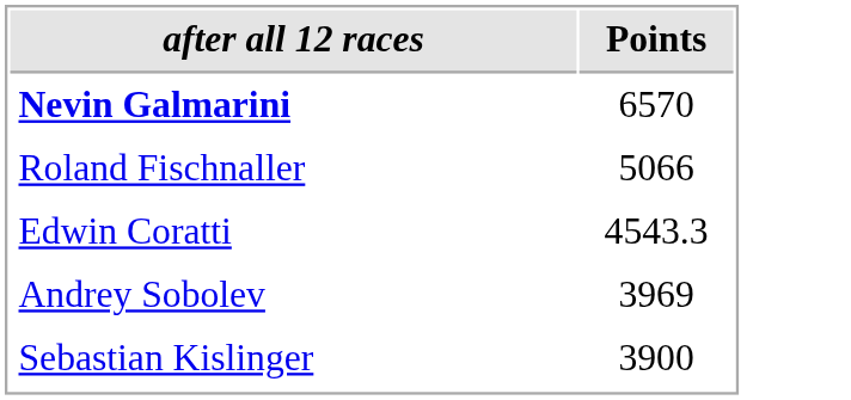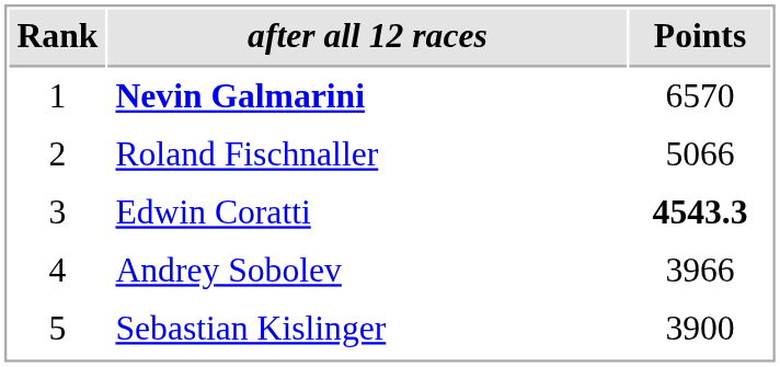+ column: Rank | 1 | 2 | 3 | 4 | 5
Edwin Coratti | Points: normal -> bold
Andrey Sobolev | Points: 3969 -> 3966
